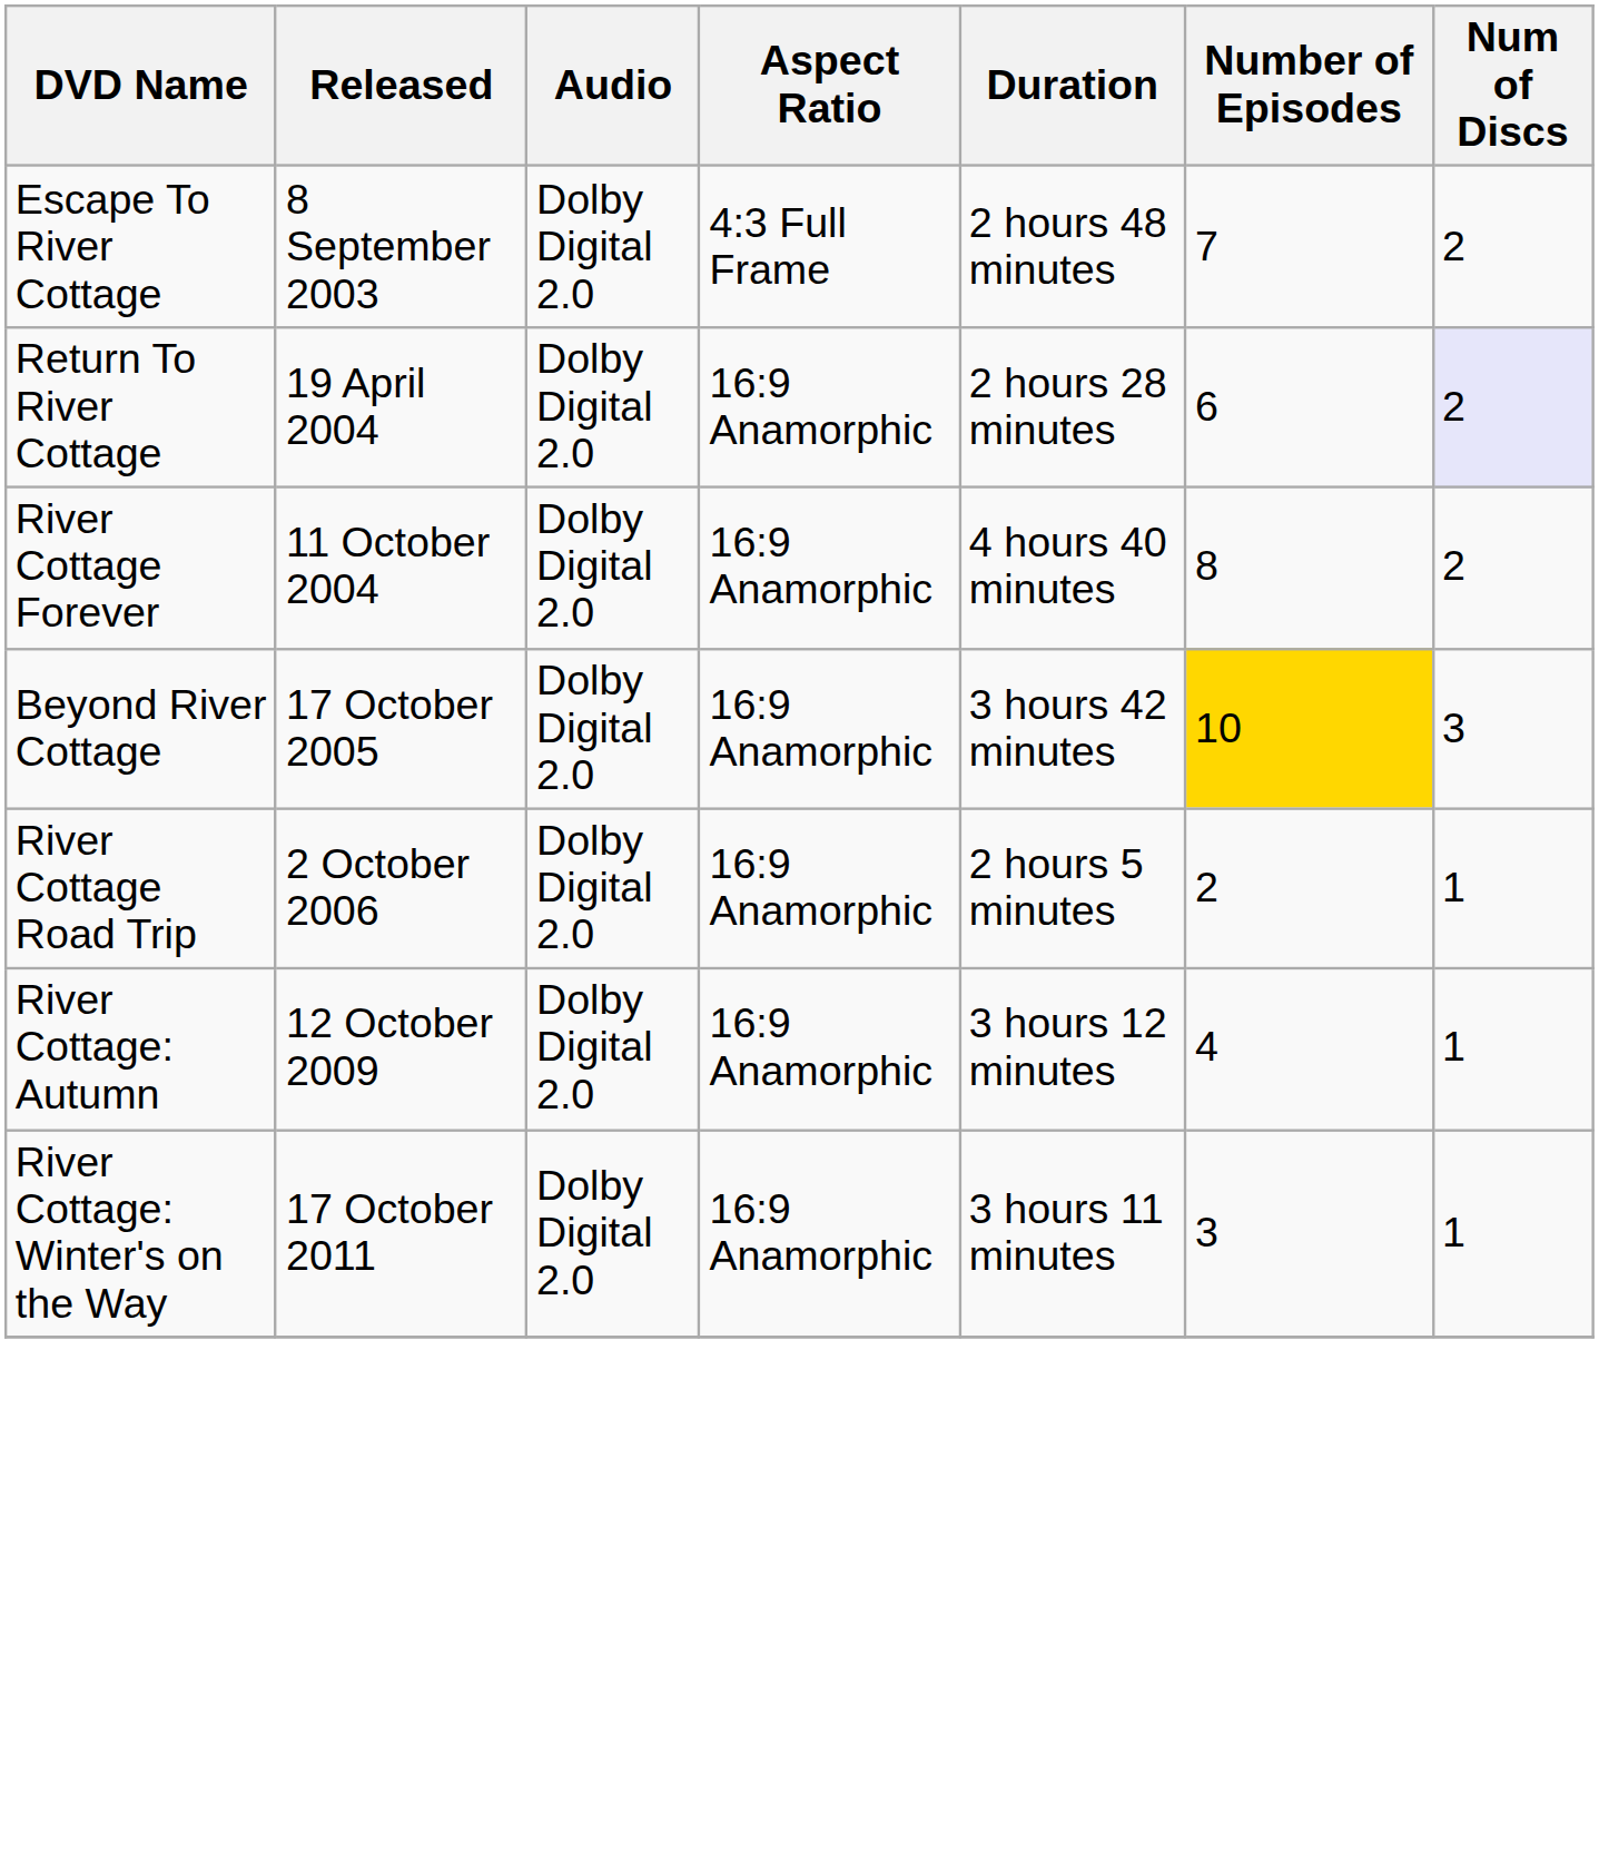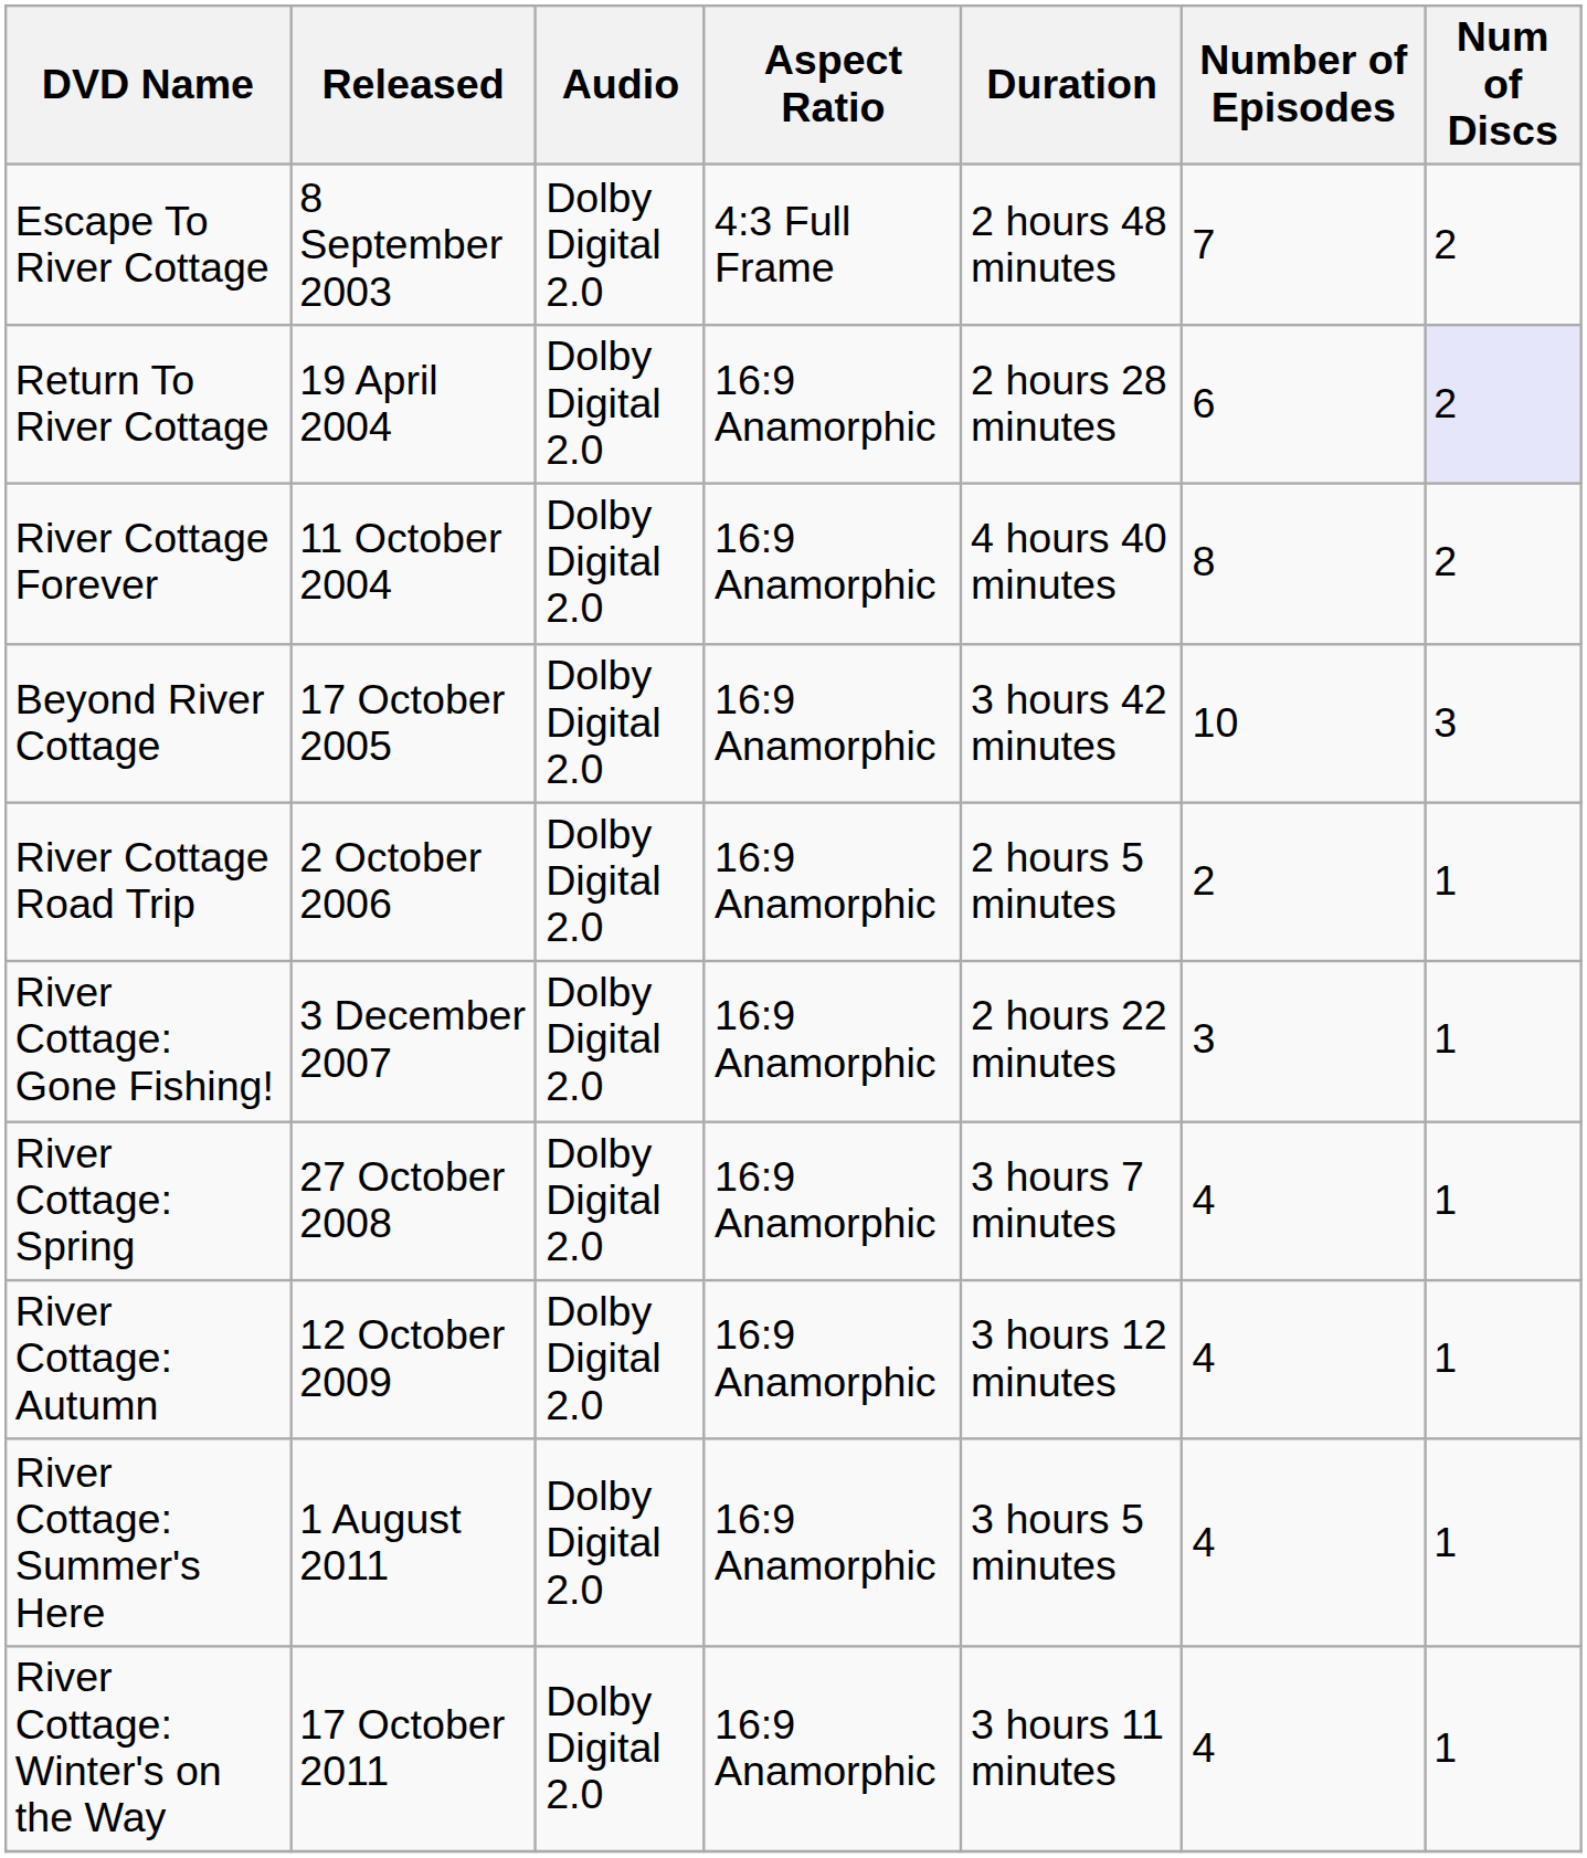Beyond River Cottage | Number of Episodes: gold background -> no background
+ row: River Cottage: Gone Fishing! | 3 December 2007 | Dolby Digital 2.0 | 16:9 Anamorphic | 2 hours 22 minutes | 3 | 1
+ row: River Cottage: Spring | 27 October 2008 | Dolby Digital 2.0 | 16:9 Anamorphic | 3 hours 7 minutes | 4 | 1
+ row: River Cottage: Summer's Here | 1 August 2011 | Dolby Digital 2.0 | 16:9 Anamorphic | 3 hours 5 minutes | 4 | 1
River Cottage: Winter's on the Way | Number of Episodes: 3 -> 4
